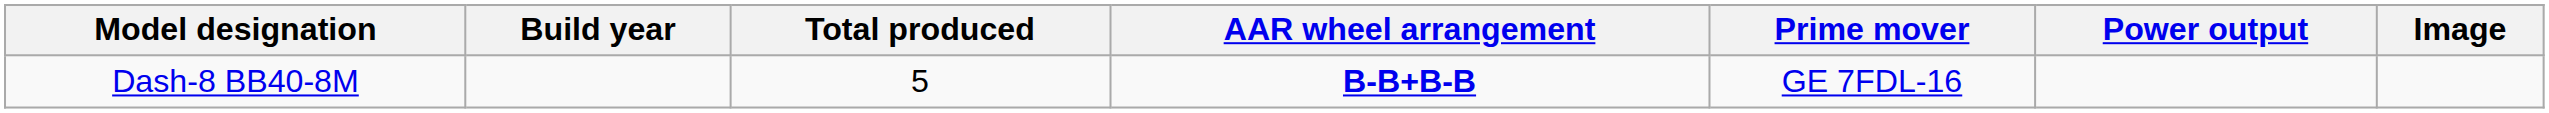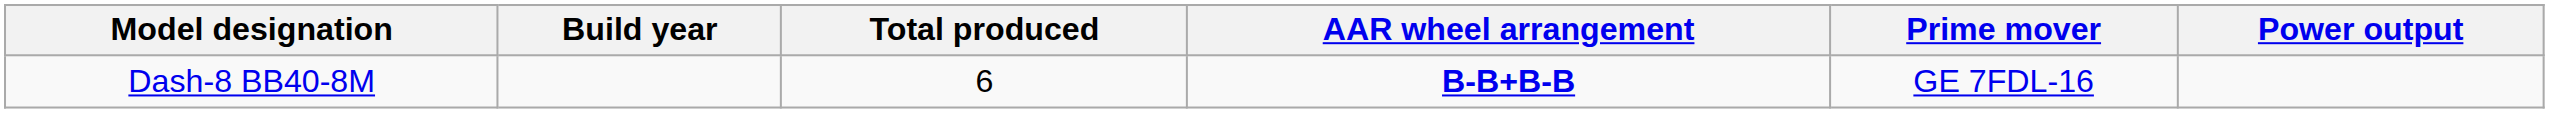- column: Image
Dash-8 BB40-8M | Total produced: 5 -> 6
